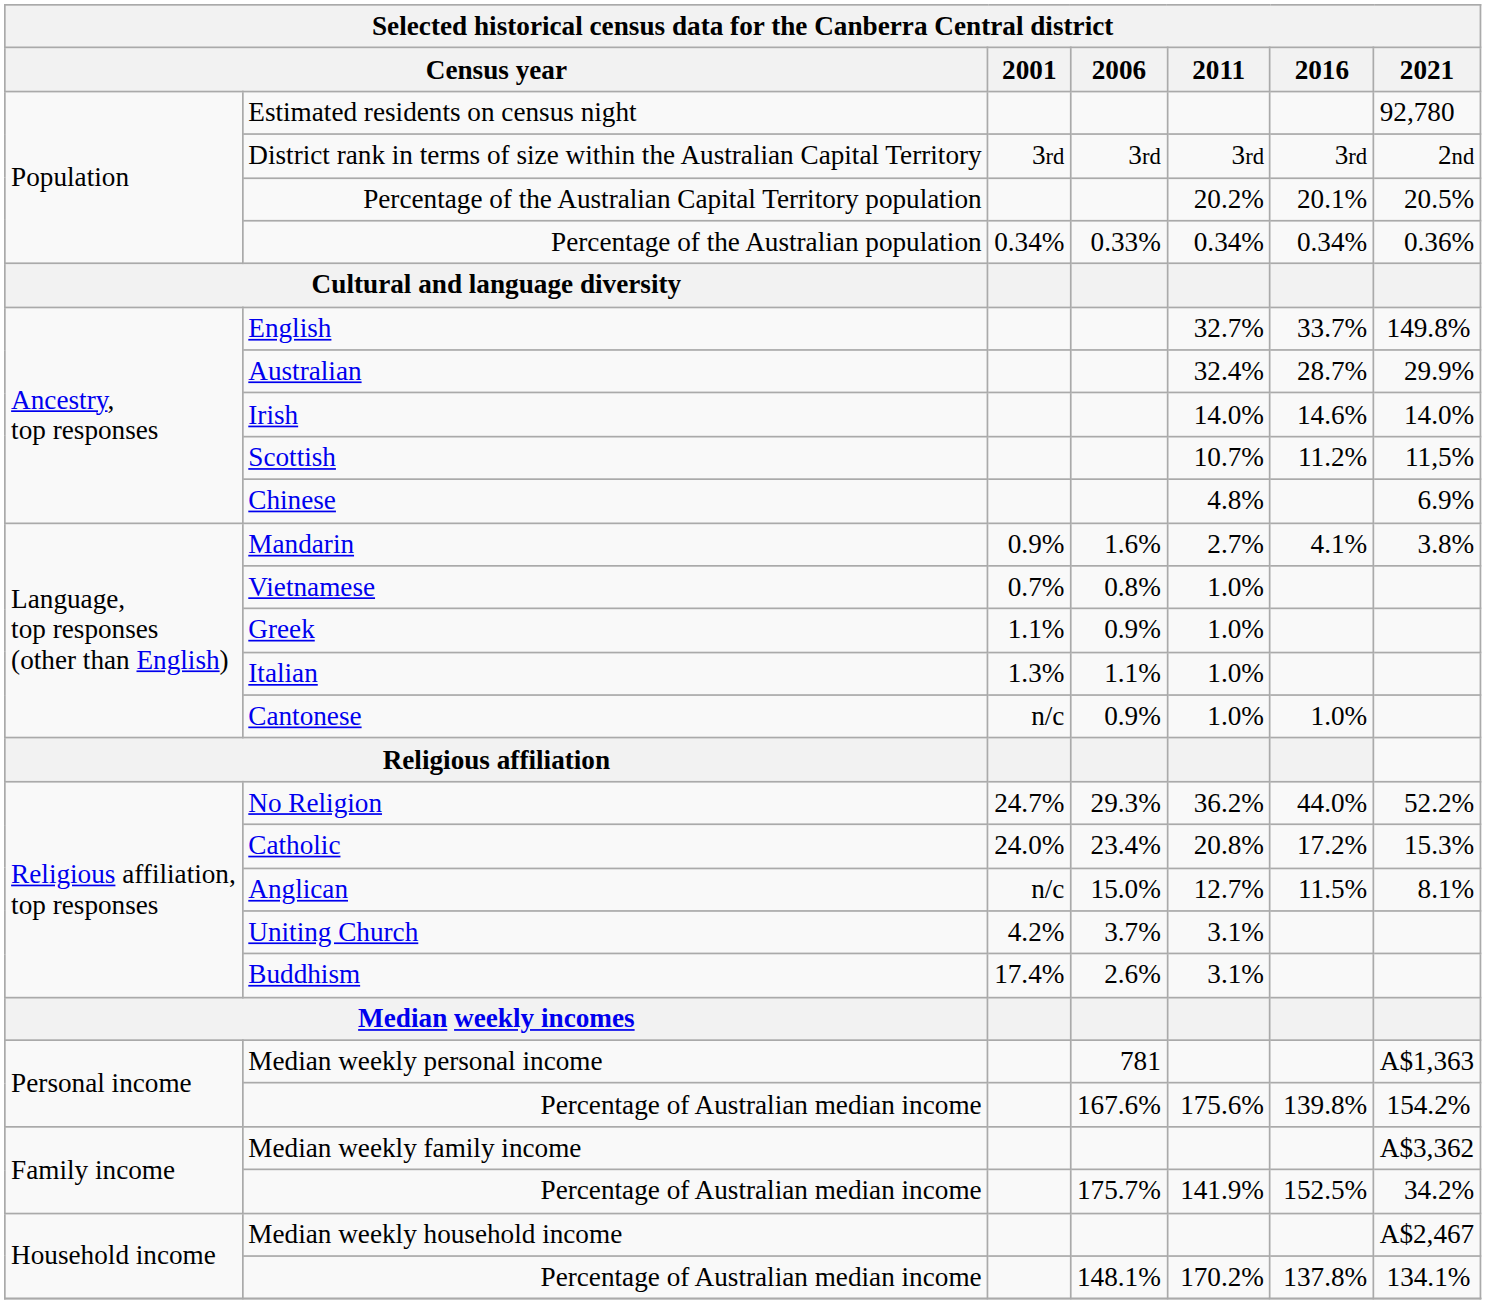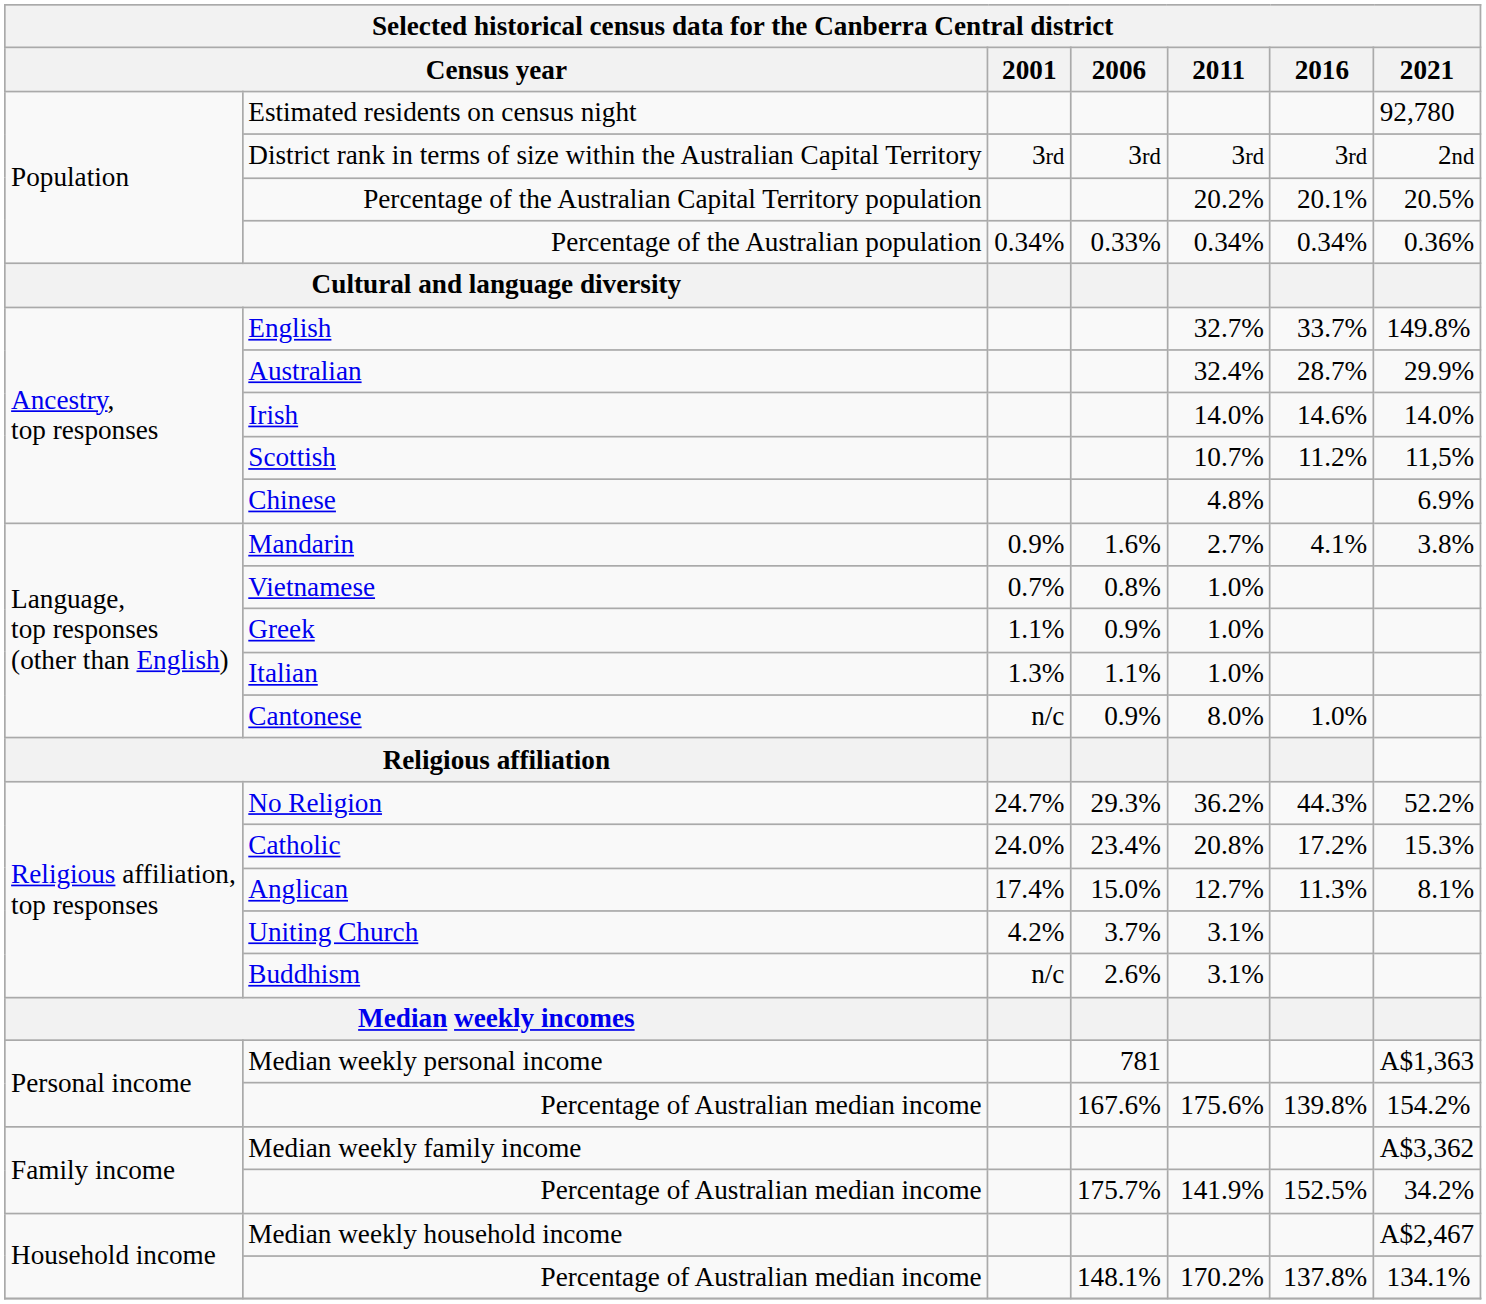Cantonese | 2011: 1.0% -> 8.0%
No Religion | 2016: 44.0% -> 44.3%
Anglican | 2001: n/c -> 17.4%
Anglican | 2016: 11.5% -> 11.3%
Buddhism | 2001: 17.4% -> n/c
